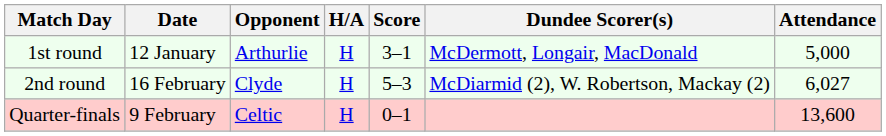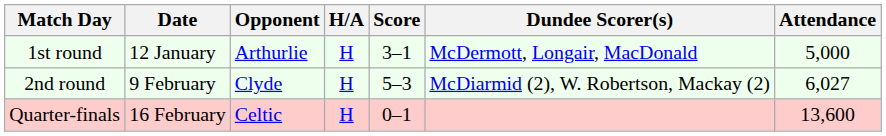2nd round | Date: 16 February -> 9 February
Quarter-finals | Date: 9 February -> 16 February
